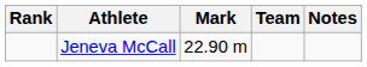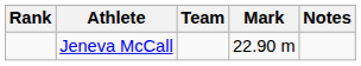columns swapped: Team <-> Mark
